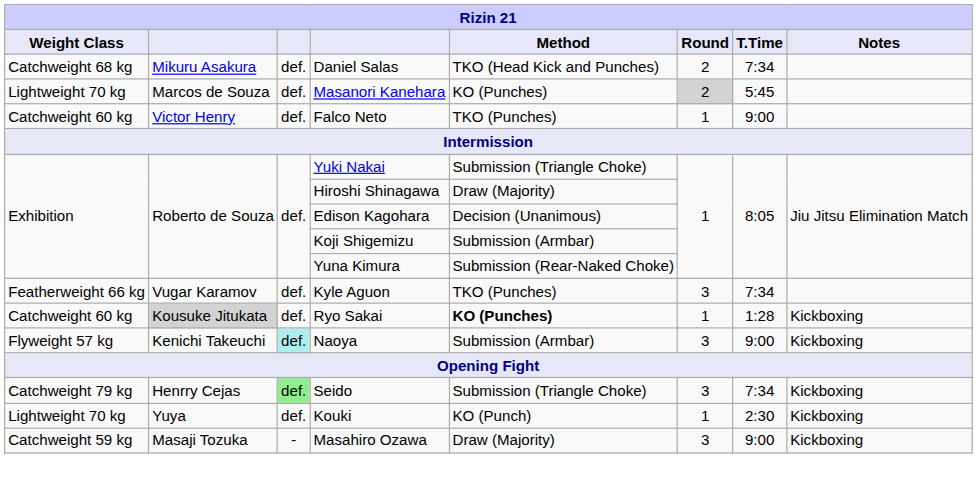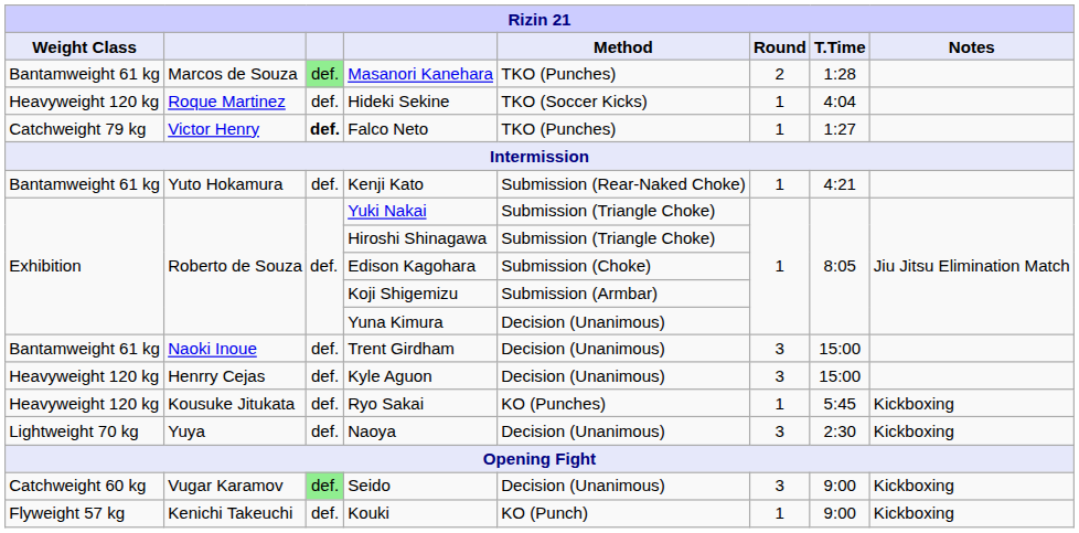- row: Catchweight 68 kg | Mikuru Asakura | def. | Daniel Salas | TKO (Head Kick and Punches) | 2 | 7:34
Masanori Kanehara | Weight Class: Lightweight 70 kg -> Bantamweight 61 kg
Masanori Kanehara | column 3: no background -> lightgreen background
Masanori Kanehara | Method: KO (Punches) -> TKO (Punches)
Masanori Kanehara | Round: lightgrey background -> no background
Masanori Kanehara | T.Time: 5:45 -> 1:28
+ row: Heavyweight 120 kg | Roque Martinez | def. | Hideki Sekine | TKO (Soccer Kicks) | 1 | 4:04
Falco Neto | Weight Class: Catchweight 60 kg -> Catchweight 79 kg
Falco Neto | column 3: normal -> bold
Falco Neto | T.Time: 9:00 -> 1:27
+ row: Bantamweight 61 kg | Yuto Hokamura | def. | Kenji Kato | Submission (Rear-Naked Choke) | 1 | 4:21
Hiroshi Shinagawa | Method: Draw (Majority) -> Submission (Triangle Choke)
Edison Kagohara | Method: Decision (Unanimous) -> Submission (Choke)
Yuna Kimura | Method: Submission (Rear-Naked Choke) -> Decision (Unanimous)
+ row: Bantamweight 61 kg | Naoki Inoue | def. | Trent Girdham | Decision (Unanimous) | 3 | 15:00
Kyle Aguon | Weight Class: Featherweight 66 kg -> Heavyweight 120 kg
Kyle Aguon | column 2: Vugar Karamov -> Henrry Cejas
Kyle Aguon | Method: TKO (Punches) -> Decision (Unanimous)
Kyle Aguon | T.Time: 7:34 -> 15:00
Ryo Sakai | Weight Class: Catchweight 60 kg -> Heavyweight 120 kg
Ryo Sakai | column 2: lightgrey background -> no background
Ryo Sakai | Method: bold -> normal
Ryo Sakai | T.Time: 1:28 -> 5:45
Naoya | Weight Class: Flyweight 57 kg -> Lightweight 70 kg
Naoya | column 2: Kenichi Takeuchi -> Yuya
Naoya | column 3: paleturquoise background -> no background
Naoya | Method: Submission (Armbar) -> Decision (Unanimous)
Naoya | T.Time: 9:00 -> 2:30
Seido | Weight Class: Catchweight 79 kg -> Catchweight 60 kg
Seido | column 2: Henrry Cejas -> Vugar Karamov
Seido | Method: Submission (Triangle Choke) -> Decision (Unanimous)
Seido | T.Time: 7:34 -> 9:00
Kouki | Weight Class: Lightweight 70 kg -> Flyweight 57 kg
Kouki | column 2: Yuya -> Kenichi Takeuchi
Kouki | T.Time: 2:30 -> 9:00
- row: Catchweight 59 kg | Masaji Tozuka | - | Masahiro Ozawa | Draw (Majority) | 3 | 9:00 | Kickboxing
